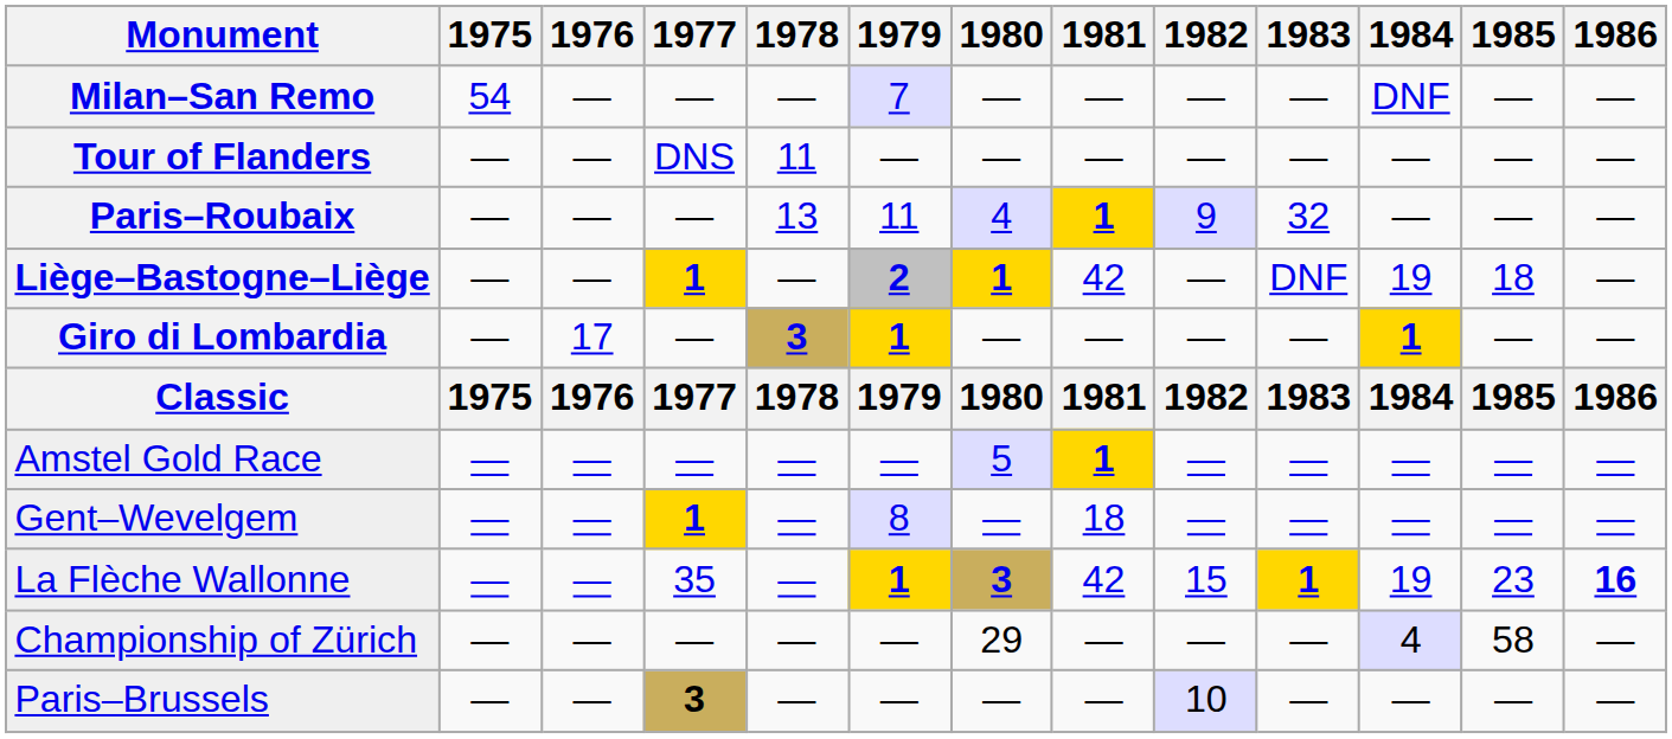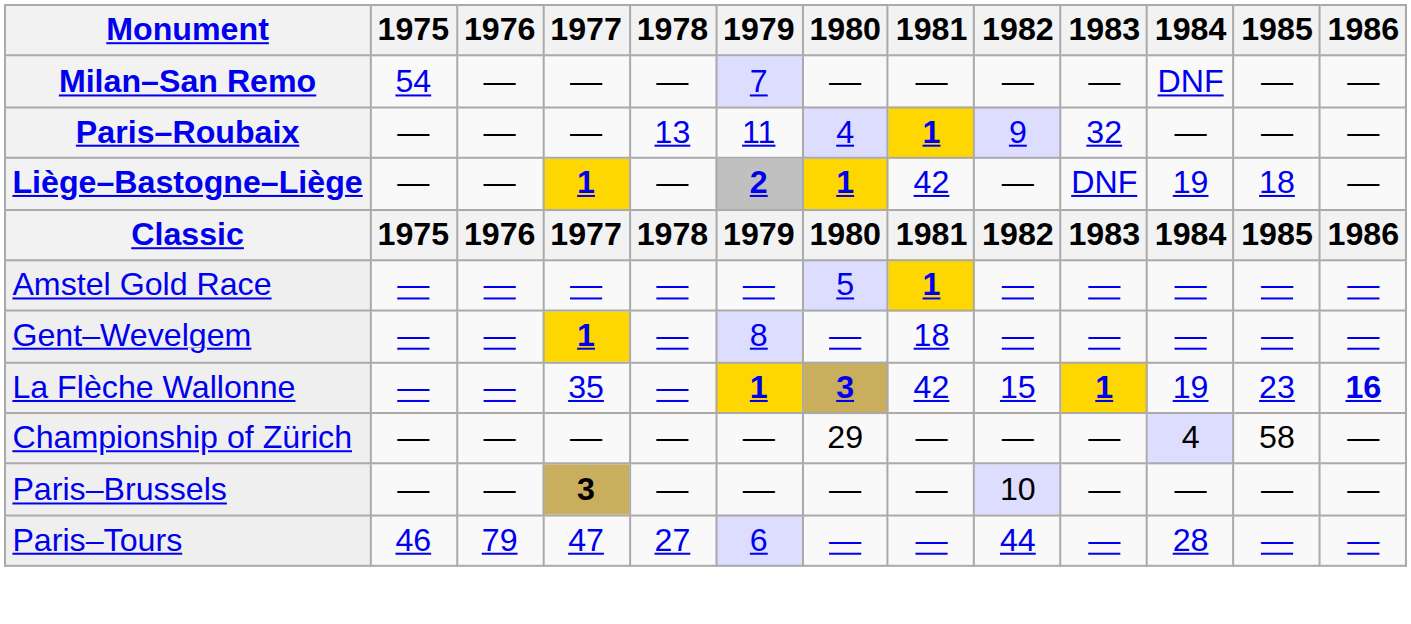- row: Tour of Flanders | — | — | DNS | 11 | — | — | — | — | — | — | — | —
- row: Giro di Lombardia | — | 17 | — | 3 | 1 | — | — | — | — | 1 | — | —
+ row: Paris–Tours | 46 | 79 | 47 | 27 | 6 | — | — | 44 | — | 28 | — | —
